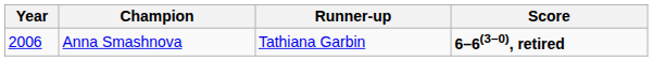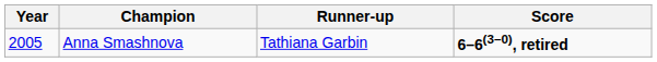Anna Smashnova | Year: 2006 -> 2005
